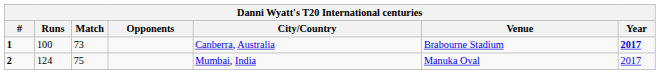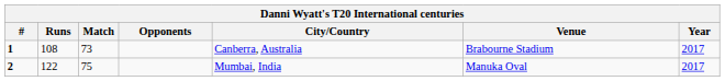1 | Runs: 100 -> 108
1 | Year: bold -> normal
2 | Runs: 124 -> 122
